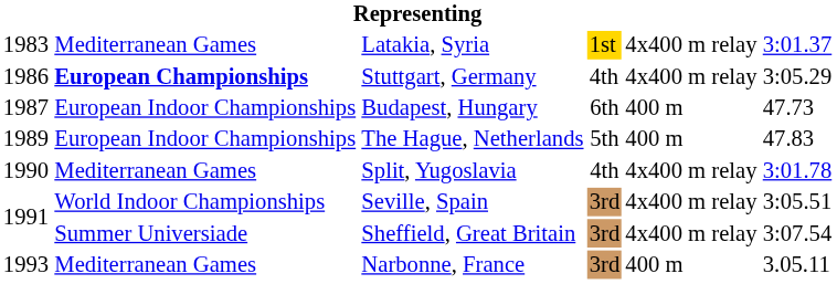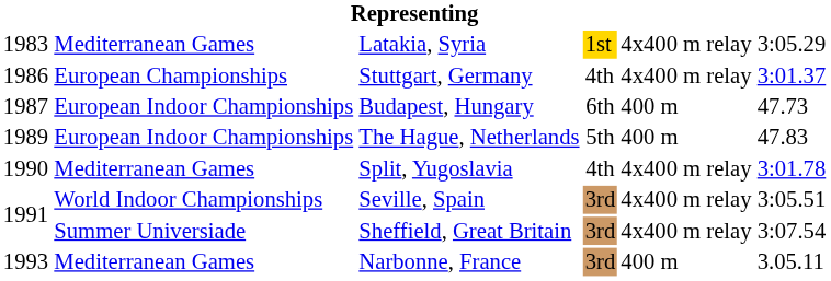Latakia, Syria | column 6: 3:01.37 -> 3:05.29
Stuttgart, Germany | column 2: bold -> normal
Stuttgart, Germany | column 6: 3:05.29 -> 3:01.37
